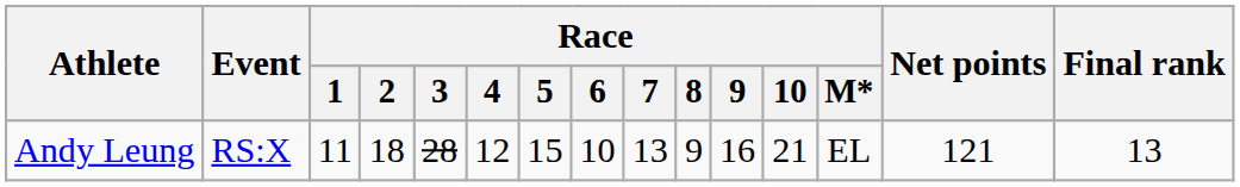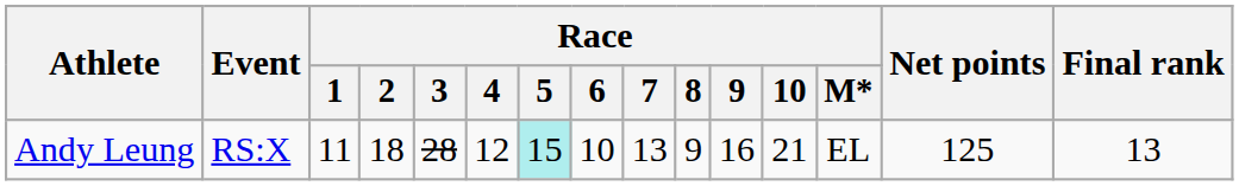Andy Leung | Race / 5: no background -> paleturquoise background
Andy Leung | Net points: 121 -> 125
